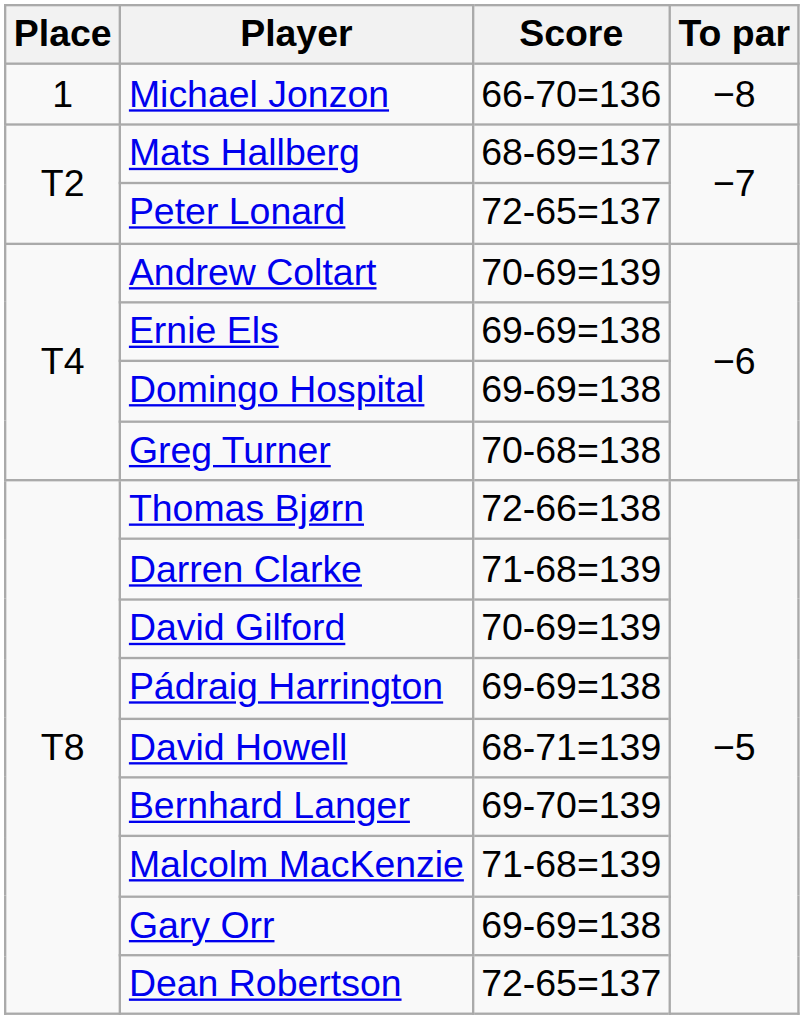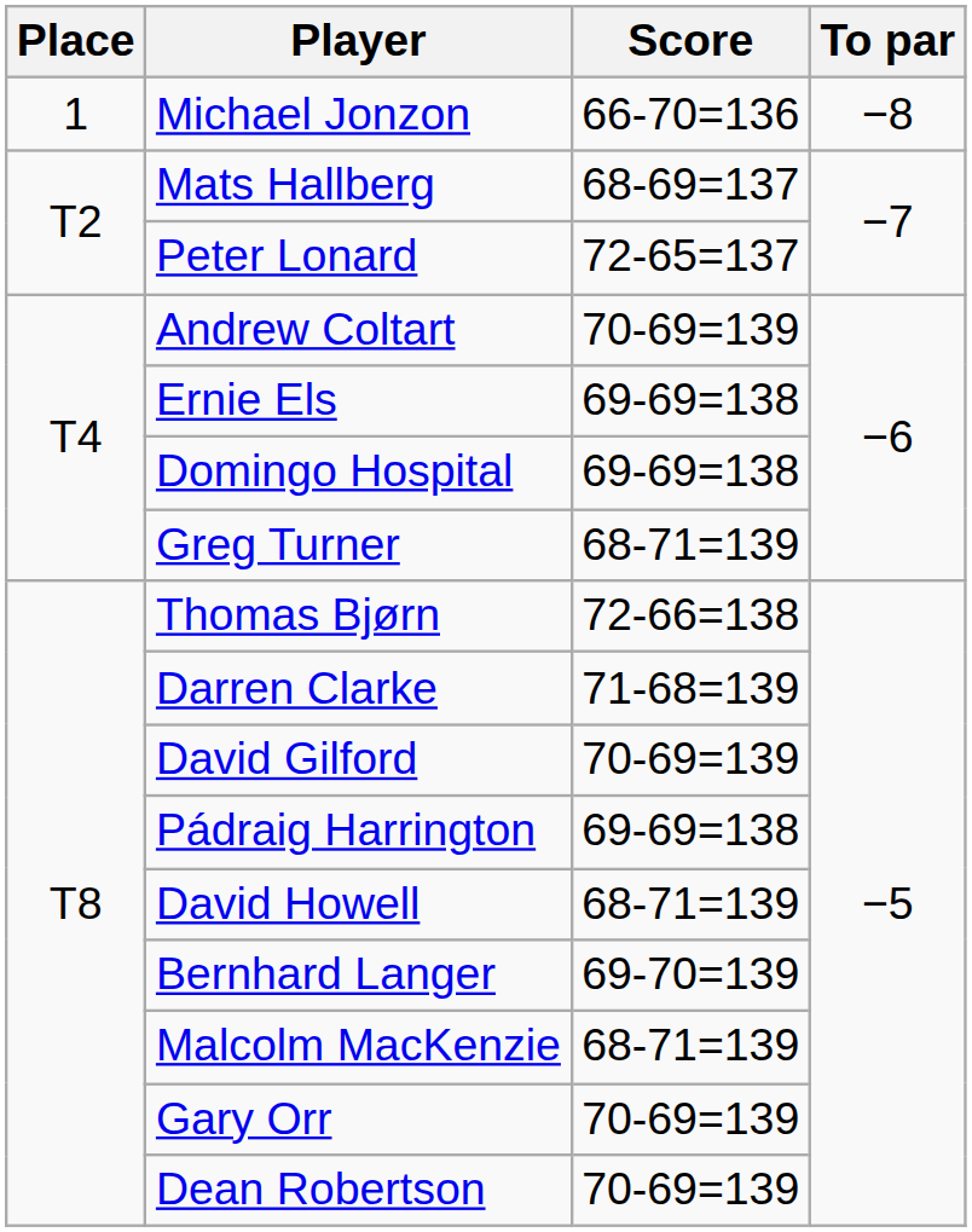Greg Turner | Score: 70-68=138 -> 68-71=139
Malcolm MacKenzie | Score: 71-68=139 -> 68-71=139
Gary Orr | Score: 69-69=138 -> 70-69=139
Dean Robertson | Score: 72-65=137 -> 70-69=139
